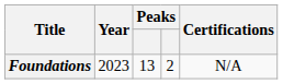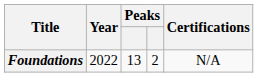Foundations | Year: 2023 -> 2022
